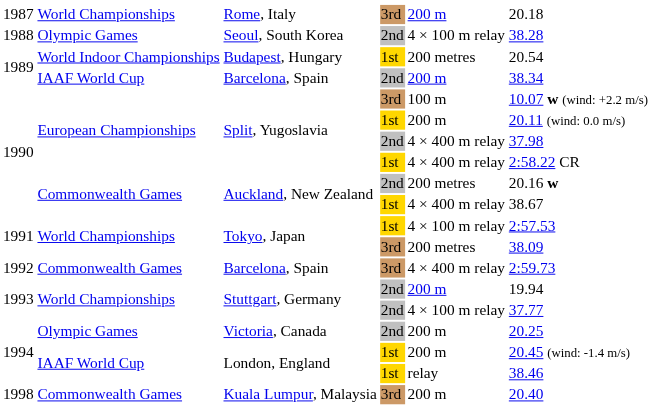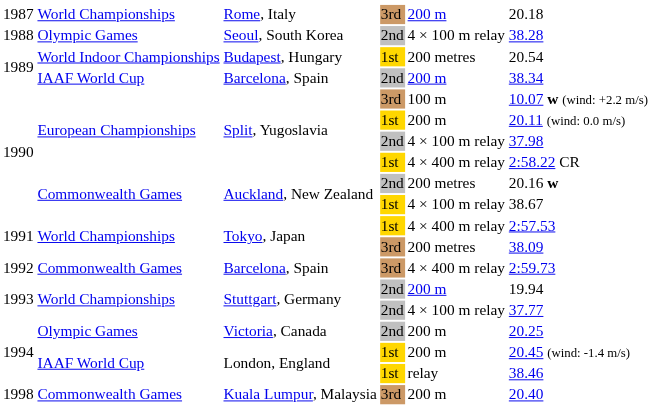Split, Yugoslavia / 2nd | column 5: 4 × 400 m relay -> 4 × 100 m relay
Auckland, New Zealand / 1st | column 5: 4 × 400 m relay -> 4 × 100 m relay
Tokyo, Japan / 1st | column 5: 4 × 100 m relay -> 4 × 400 m relay
